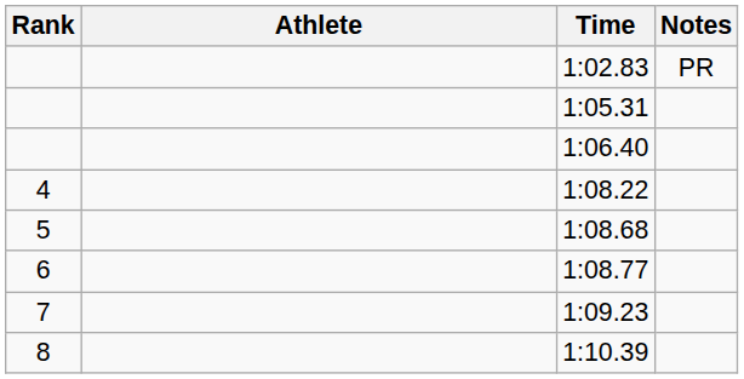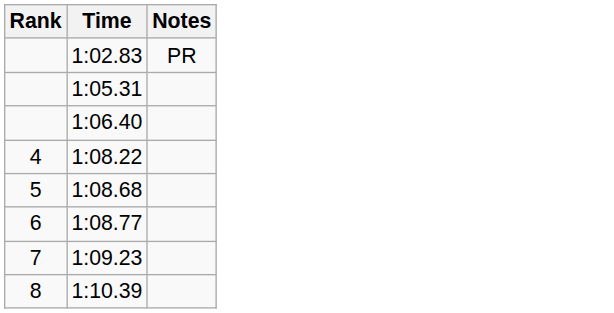- column: Athlete
